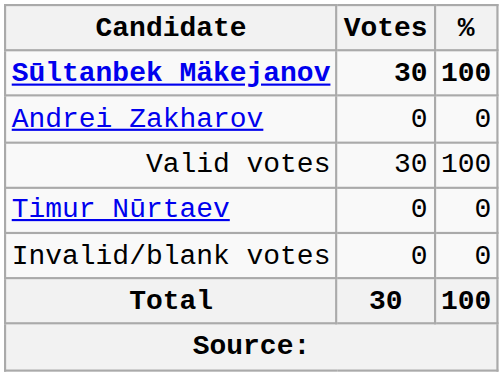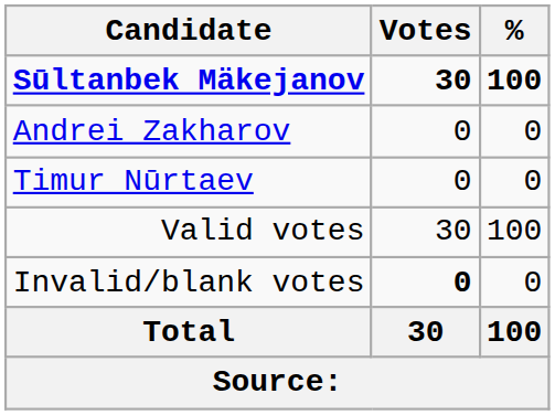rows swapped: Timur Nūrtaev <-> Valid votes
Invalid/blank votes | Votes: normal -> bold
